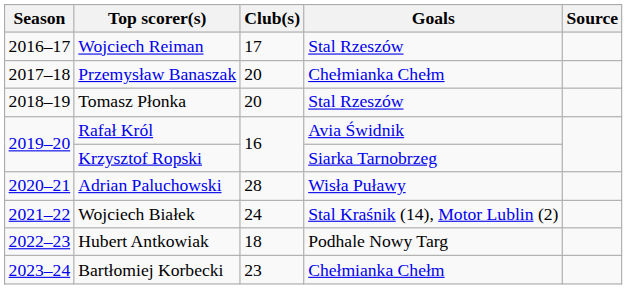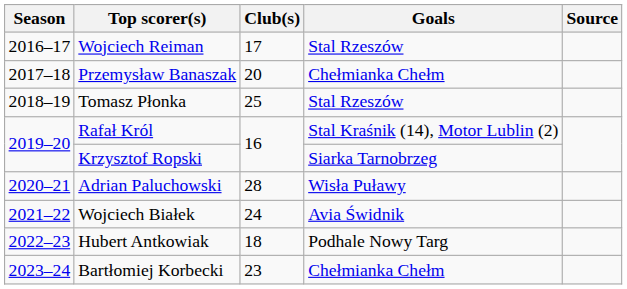Tomasz Płonka | Club(s): 20 -> 25
Rafał Król | Goals: Avia Świdnik -> Stal Kraśnik (14), Motor Lublin (2)
Wojciech Białek | Goals: Stal Kraśnik (14), Motor Lublin (2) -> Avia Świdnik
